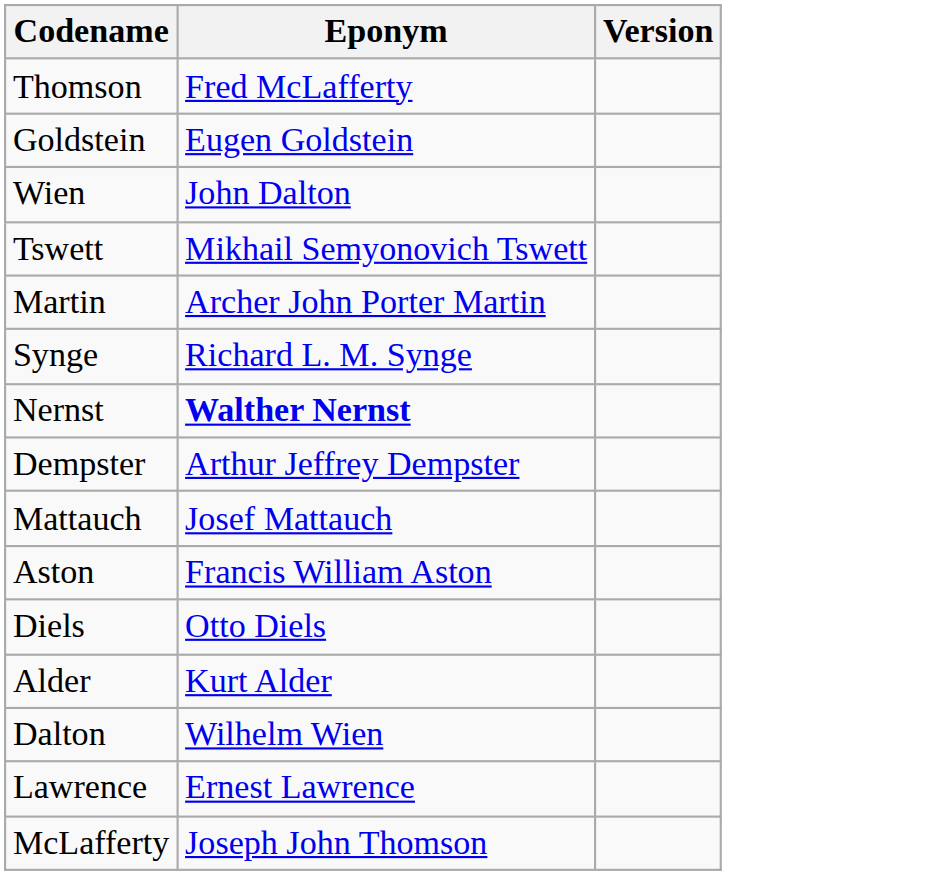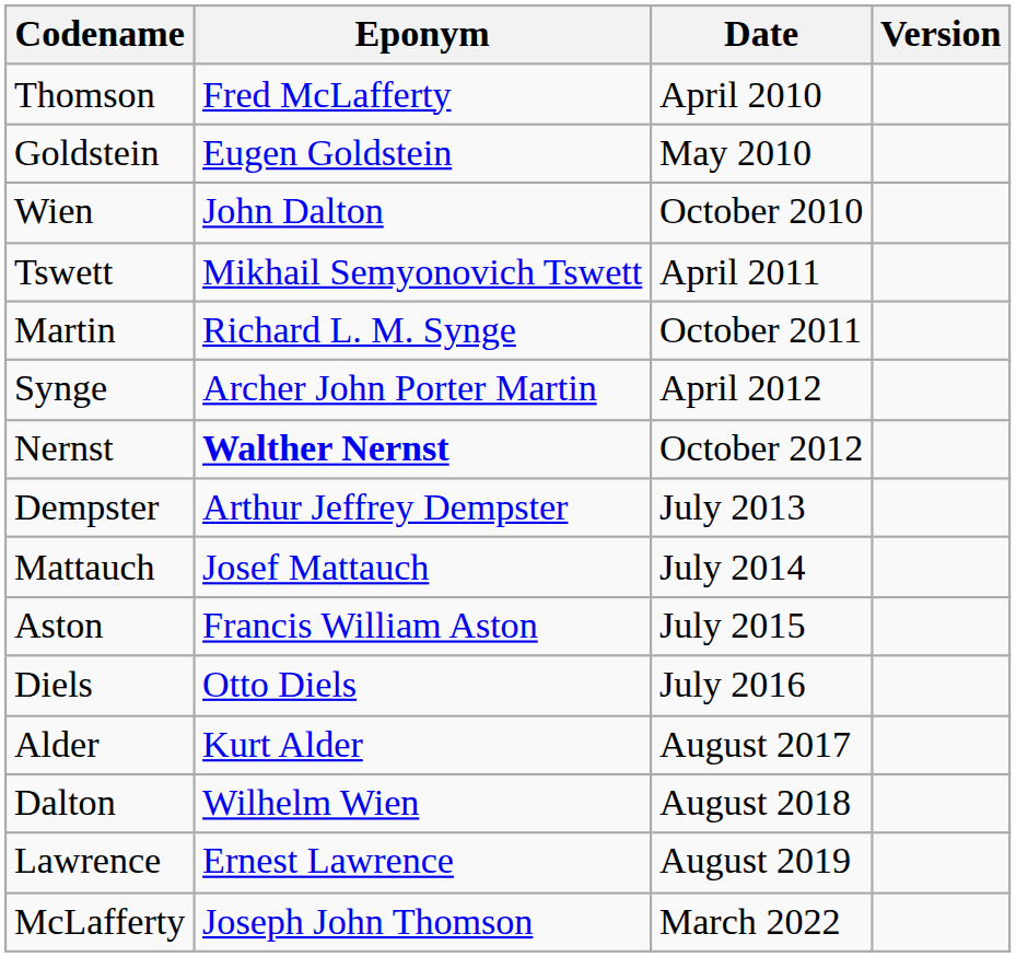+ column: Date | April 2010 | May 2010 | October 2010 | April 2011 | October 2011 | April 2012 | October 2012 | July 2013 | July 2014 | July 2015 | July 2016 | August 2017 | August 2018 | August 2019 | March 2022
Martin | Eponym: Archer John Porter Martin -> Richard L. M. Synge
Synge | Eponym: Richard L. M. Synge -> Archer John Porter Martin
